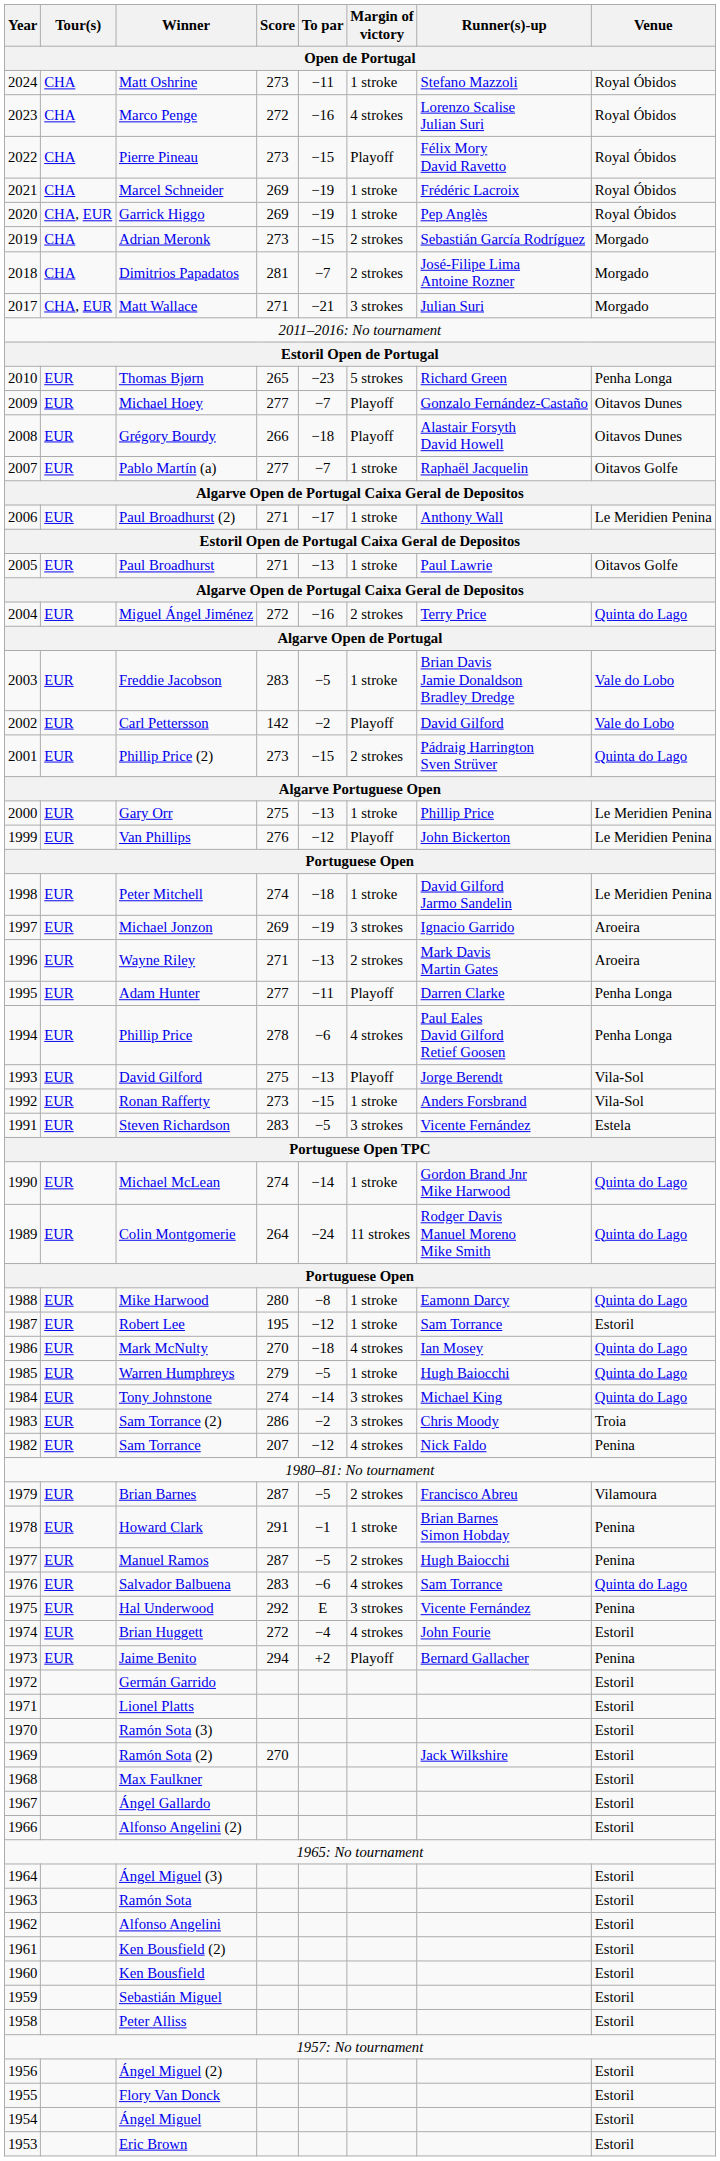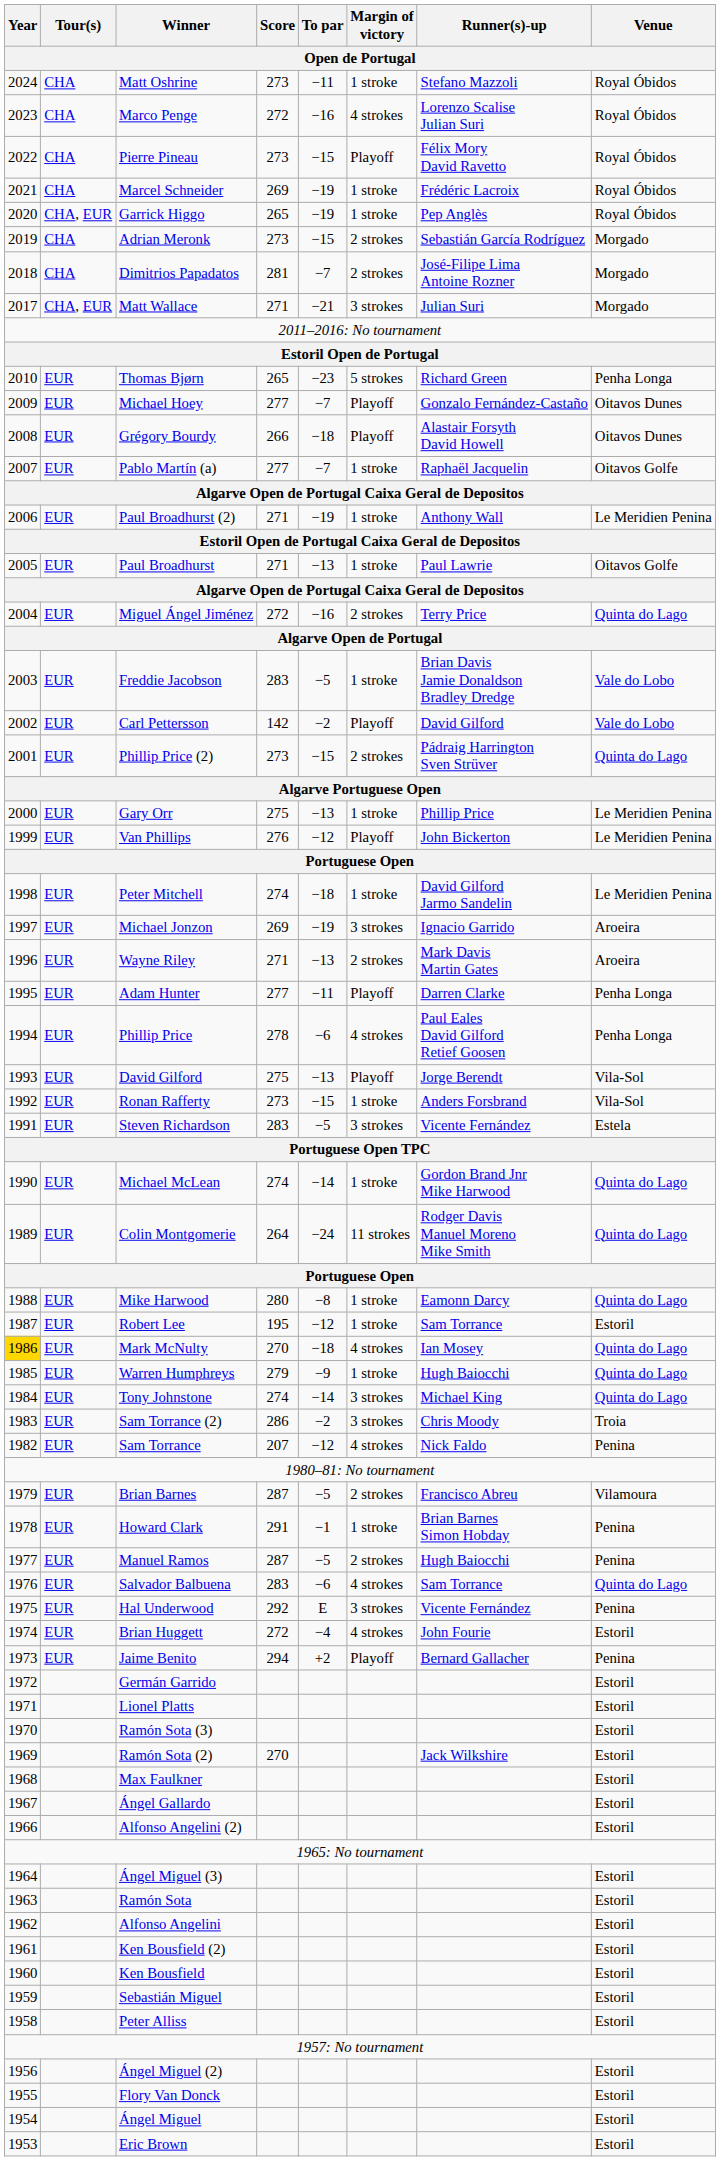Garrick Higgo | Score: 269 -> 265
Paul Broadhurst (2) | To par: −17 -> −19
Mark McNulty | Year: no background -> gold background
Warren Humphreys | To par: −5 -> −9
